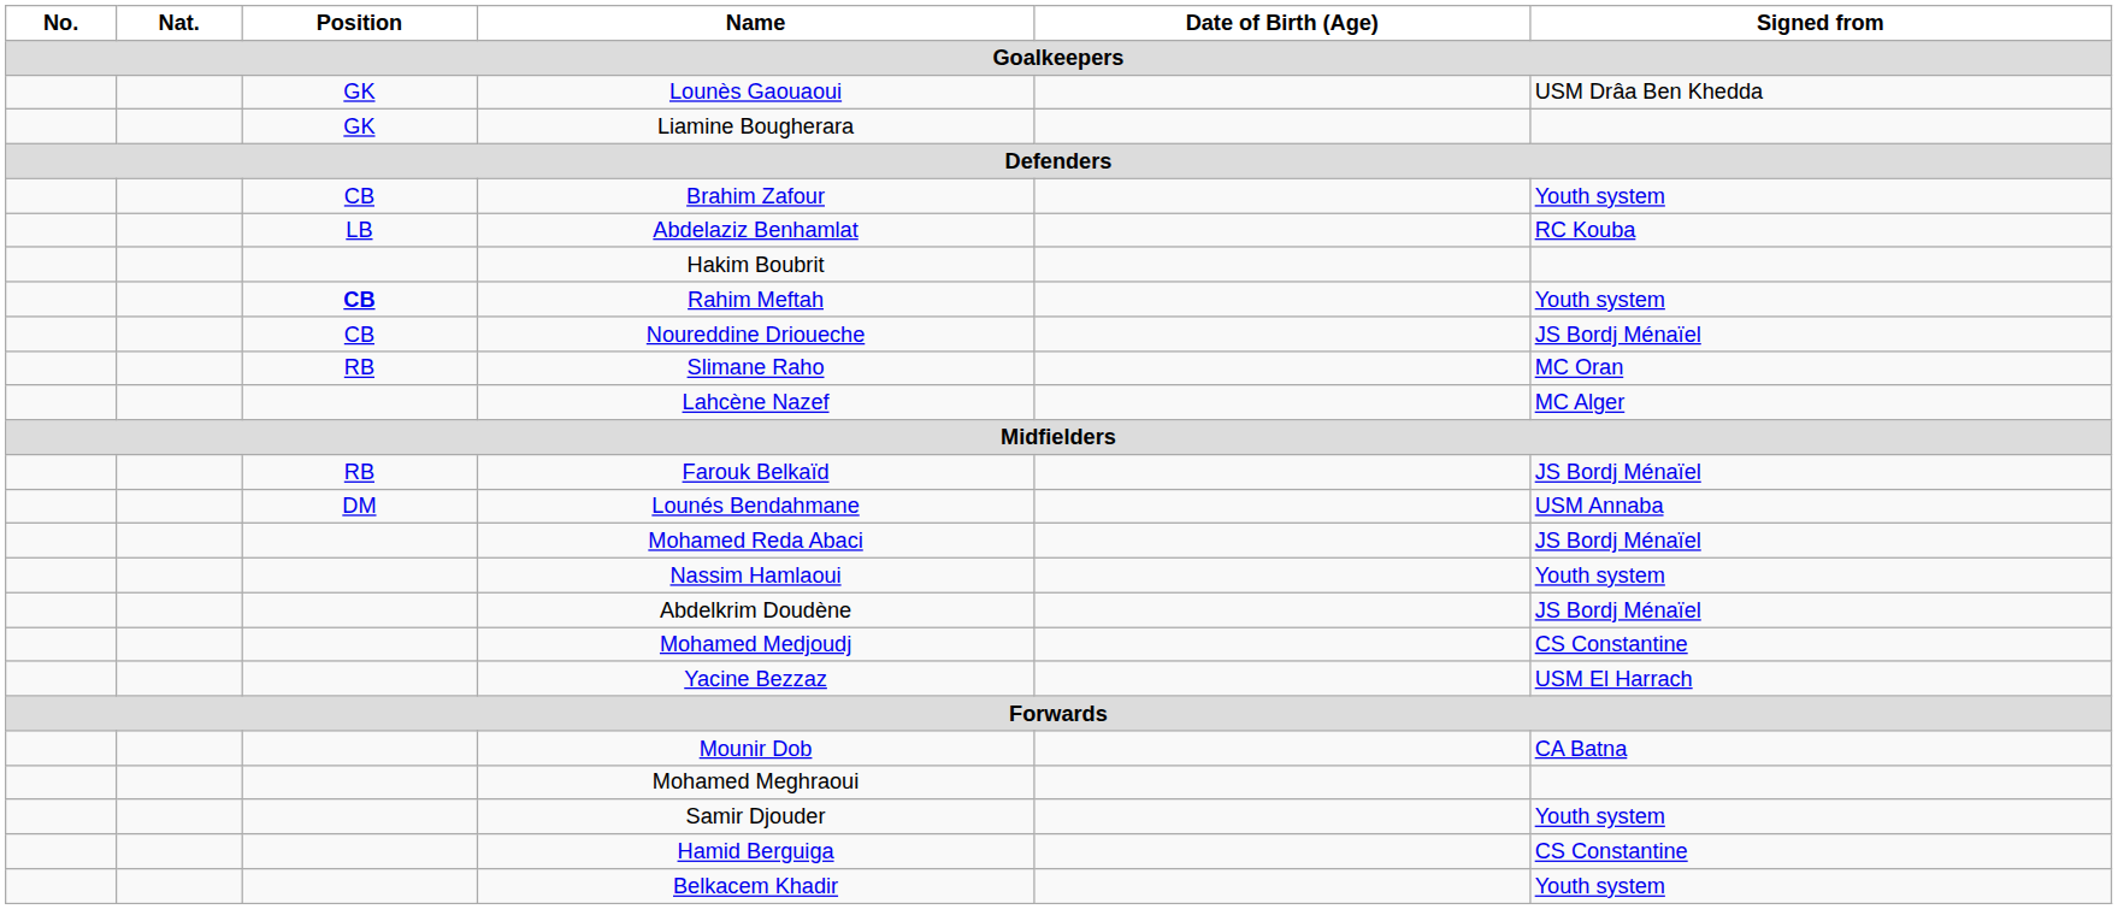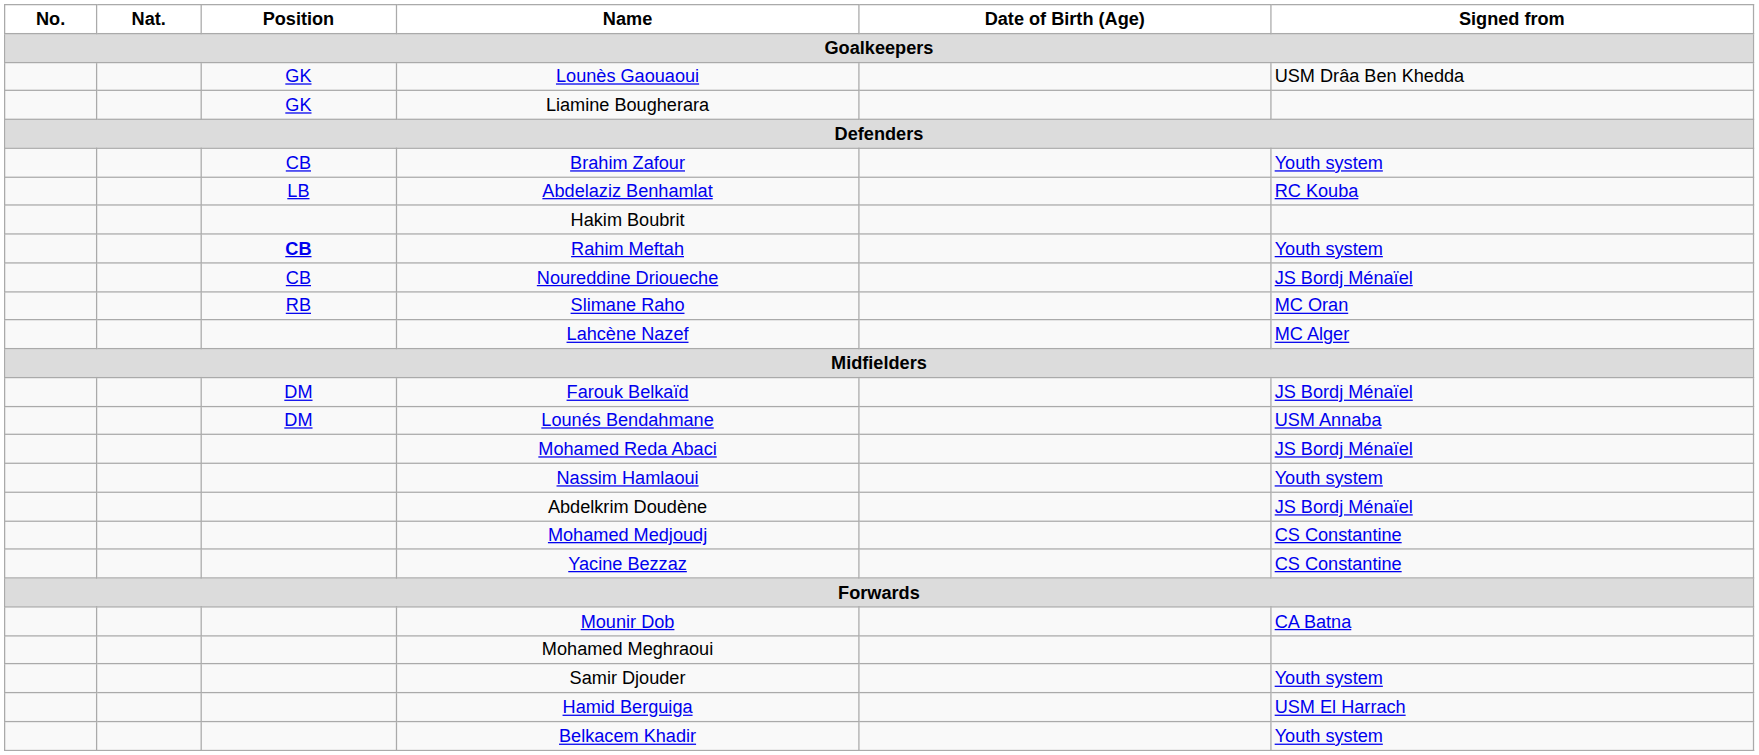Farouk Belkaïd | Position: RB -> DM
Yacine Bezzaz | Signed from: USM El Harrach -> CS Constantine
Hamid Berguiga | Signed from: CS Constantine -> USM El Harrach
